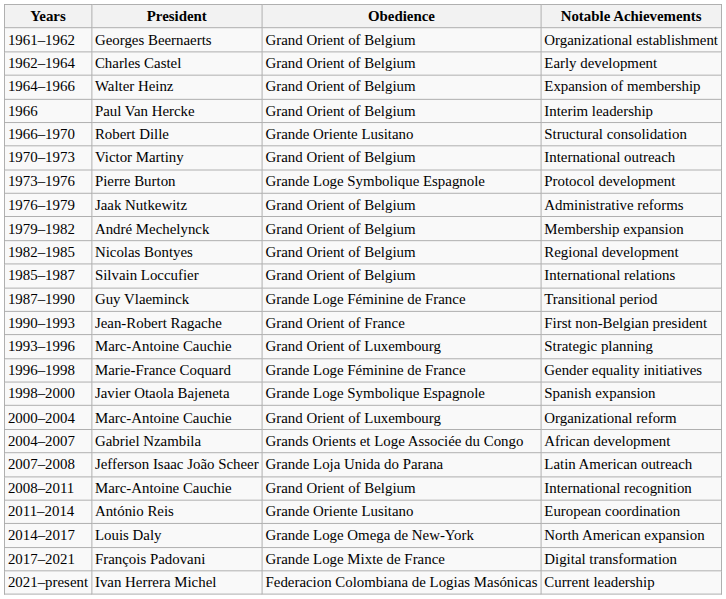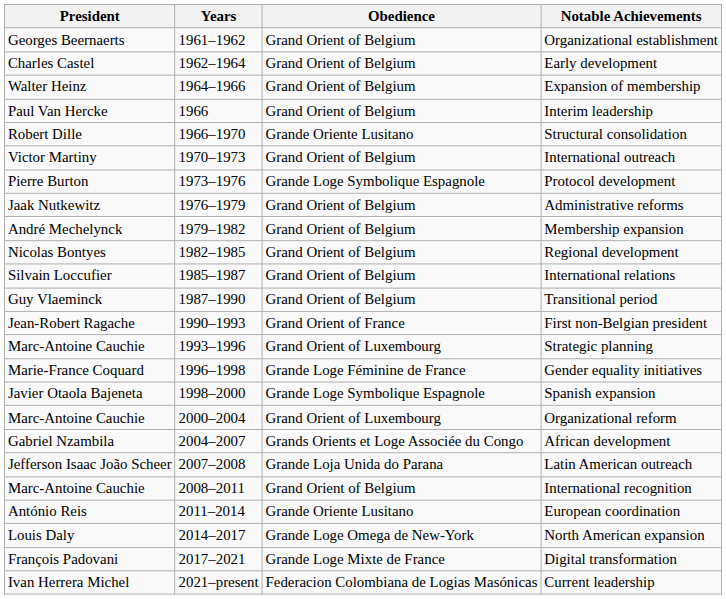columns swapped: Years <-> President
Transitional period | Obedience: Grande Loge Féminine de France -> Grand Orient of Belgium
